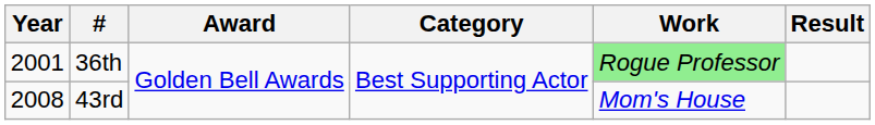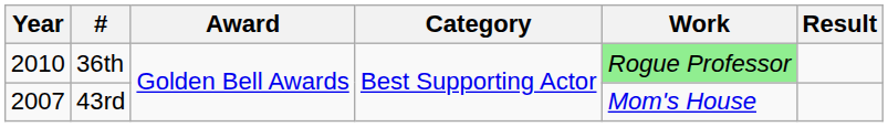36th | Year: 2001 -> 2010
43rd | Year: 2008 -> 2007
